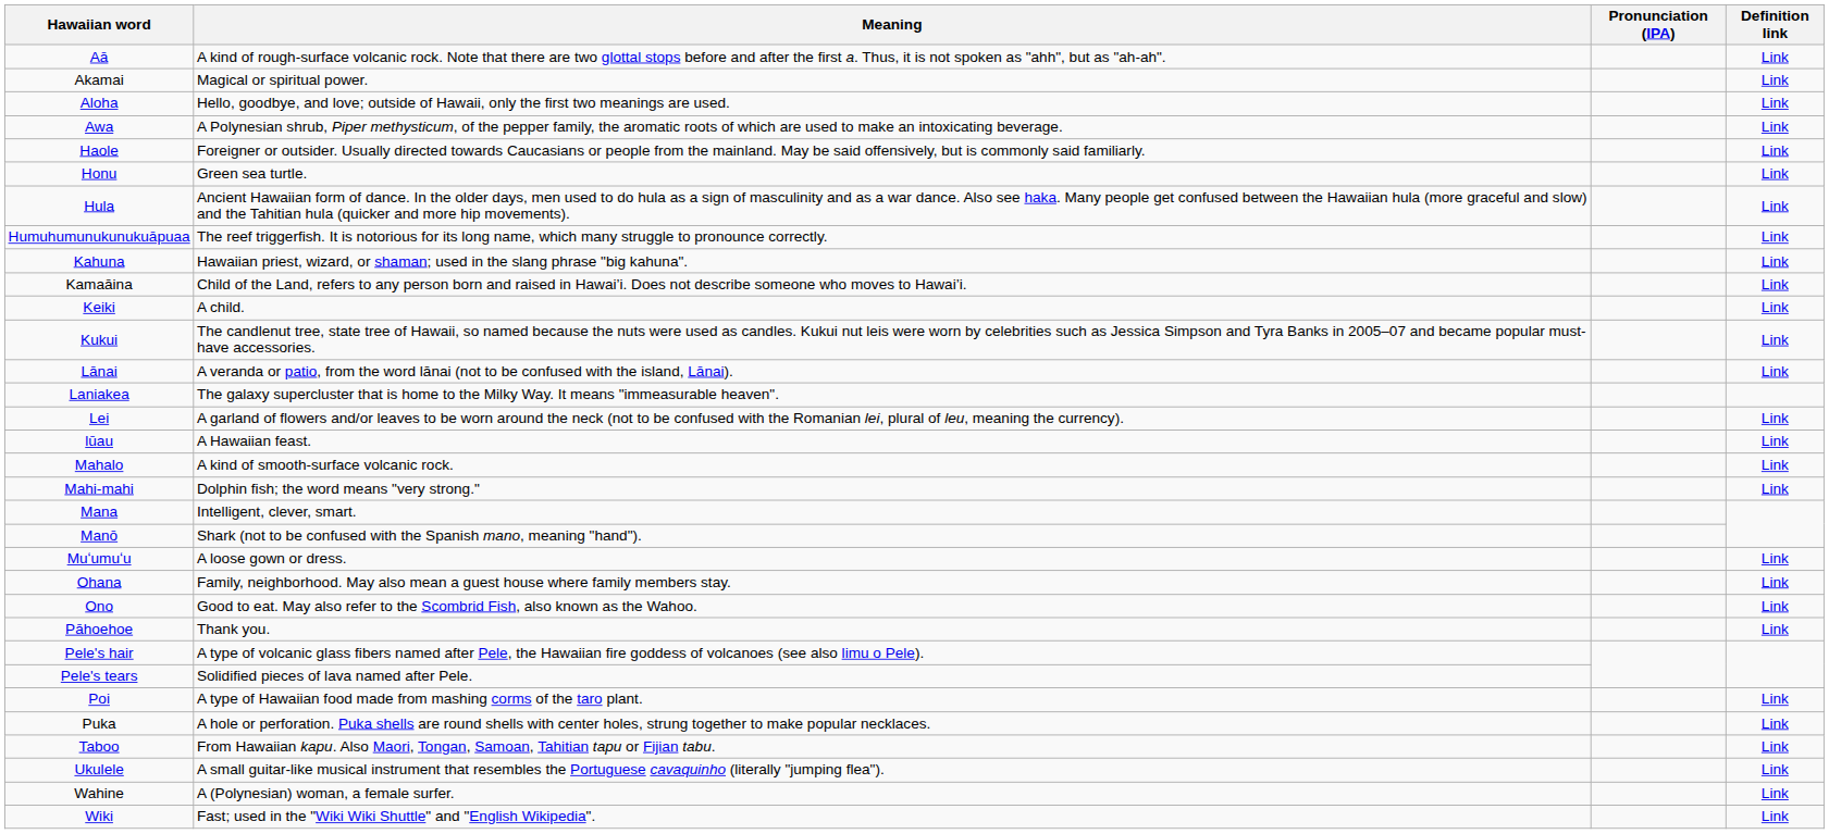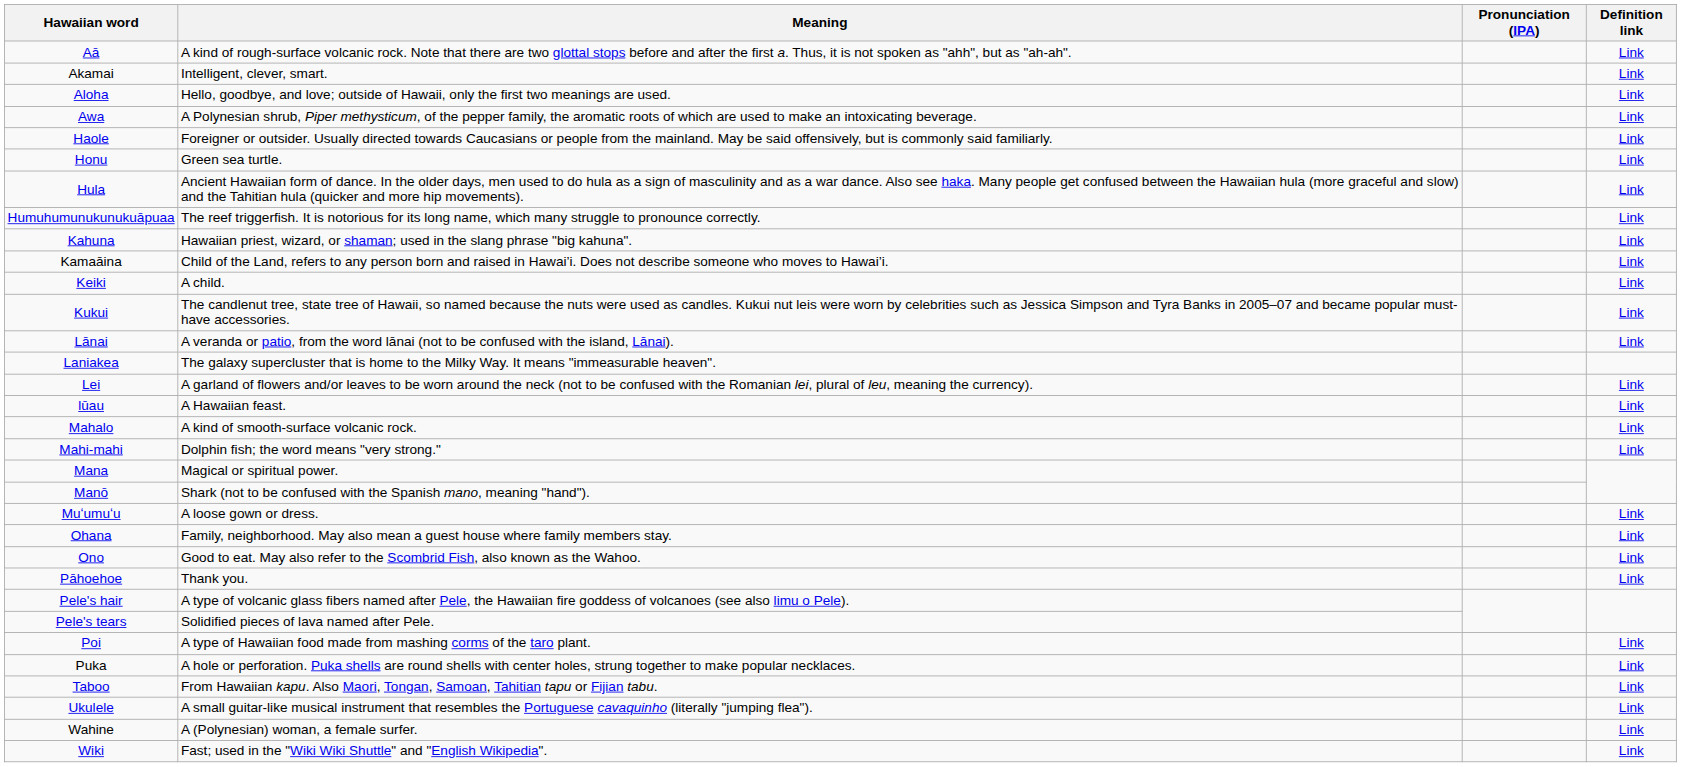Akamai | Meaning: Magical or spiritual power. -> Intelligent, clever, smart.
Mana | Meaning: Intelligent, clever, smart. -> Magical or spiritual power.
